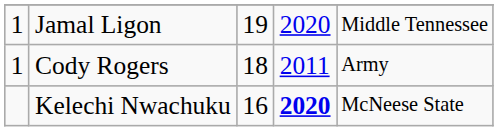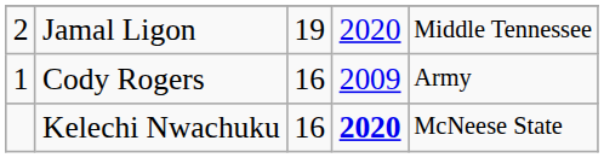Jamal Ligon | column 1: 1 -> 2
Cody Rogers | column 3: 18 -> 16
Cody Rogers | column 4: 2011 -> 2009
